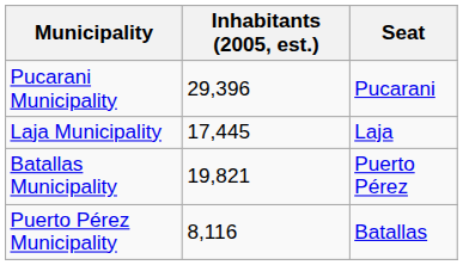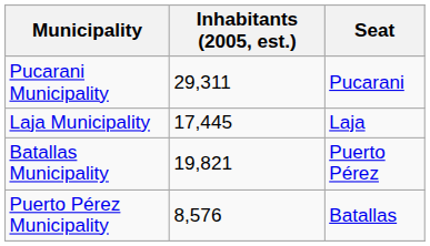Pucarani Municipality | Inhabitants (2005, est.): 29,396 -> 29,311
Puerto Pérez Municipality | Inhabitants (2005, est.): 8,116 -> 8,576
